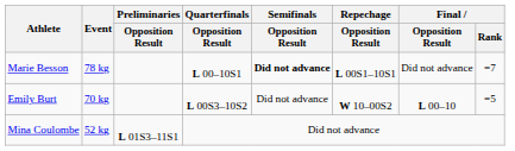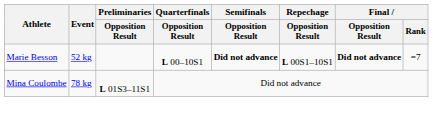Marie Besson | Event: 78 kg -> 52 kg
Marie Besson | Final / Opposition Result: normal -> bold
- row: Emily Burt | 70 kg | L 00S3–10S2 | Did not advance | W 10–00S2 | L 00–10 | =5
Mina Coulombe | Event: 52 kg -> 78 kg
